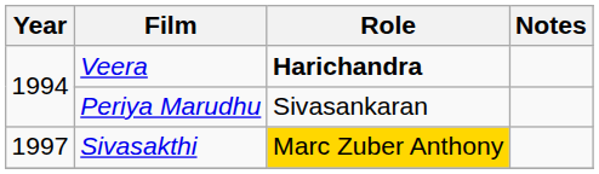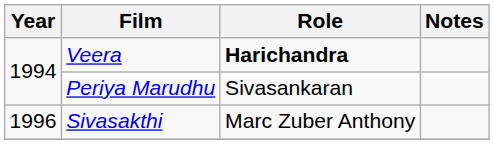Sivasakthi | Year: 1997 -> 1996
Sivasakthi | Role: gold background -> no background
